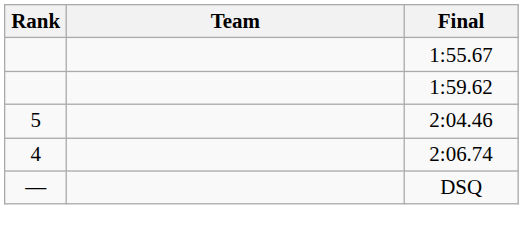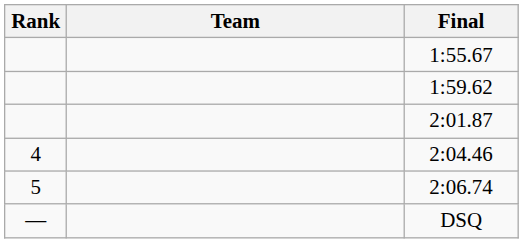+ row: 2:01.87
2:04.46 | Rank: 5 -> 4
2:06.74 | Rank: 4 -> 5
